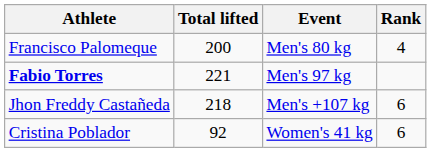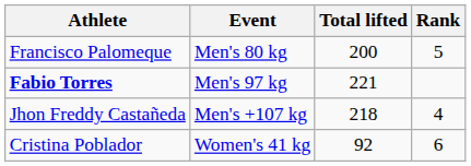columns swapped: Event <-> Total lifted
Francisco Palomeque | Rank: 4 -> 5
Jhon Freddy Castañeda | Rank: 6 -> 4
